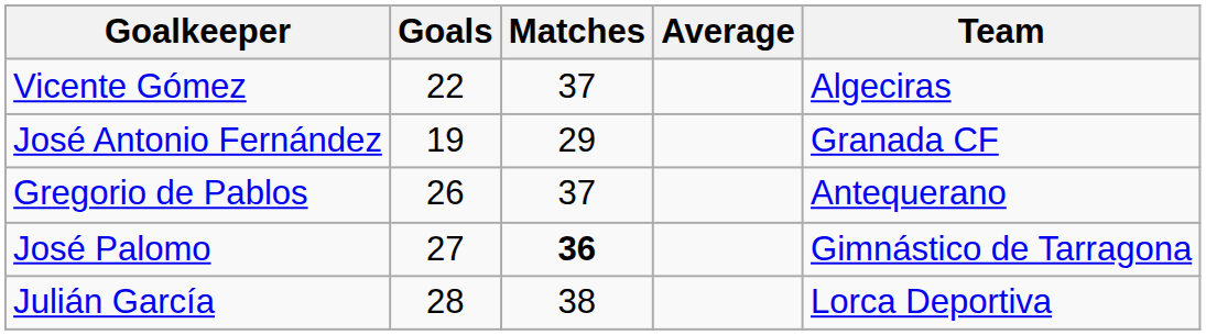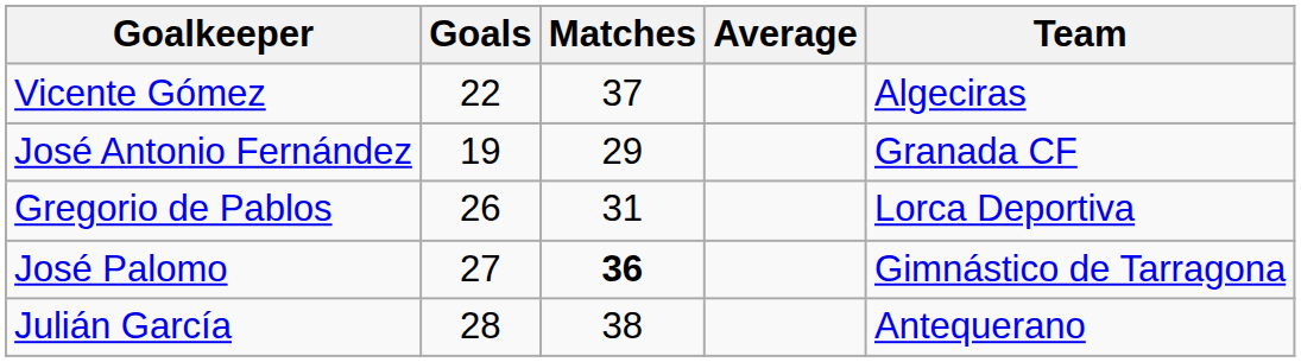Gregorio de Pablos | Matches: 37 -> 31
Gregorio de Pablos | Team: Antequerano -> Lorca Deportiva
Julián García | Team: Lorca Deportiva -> Antequerano
